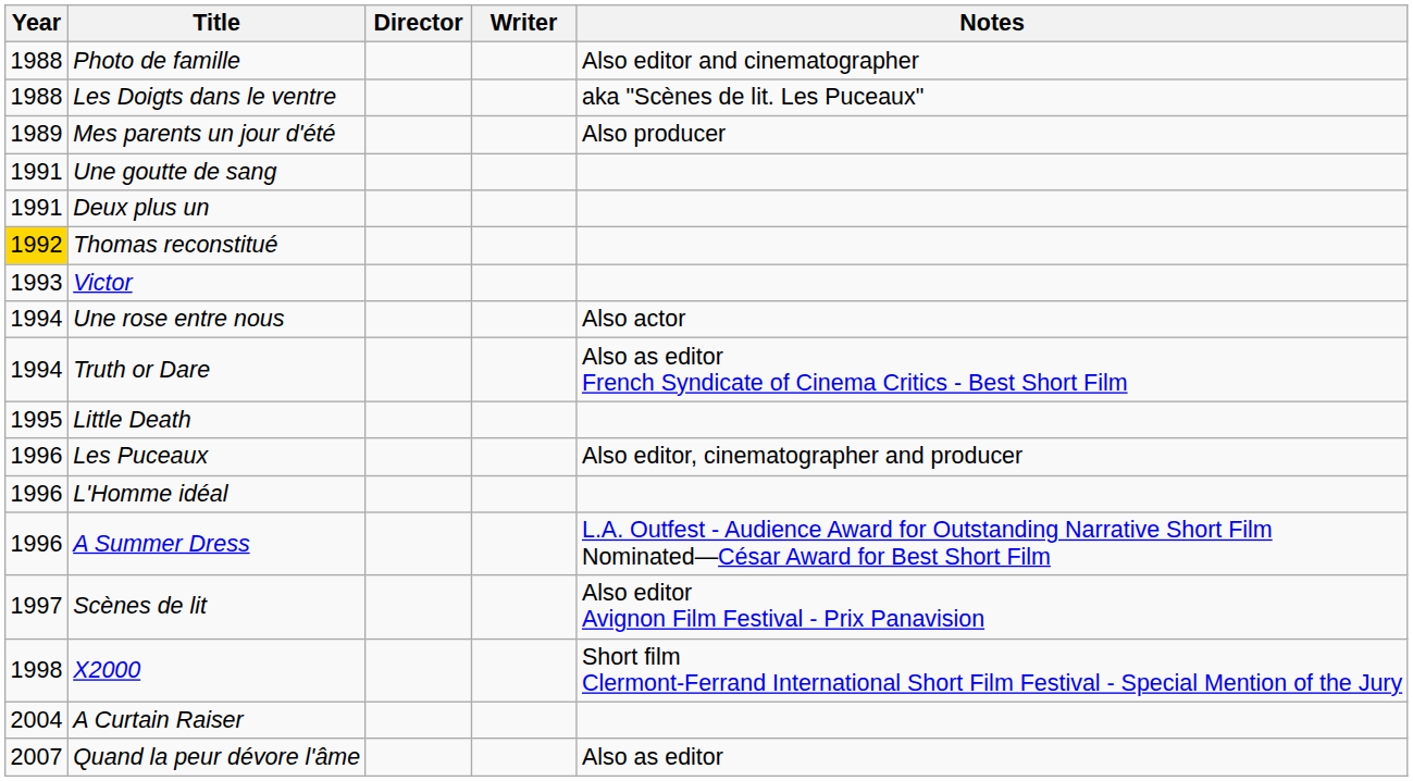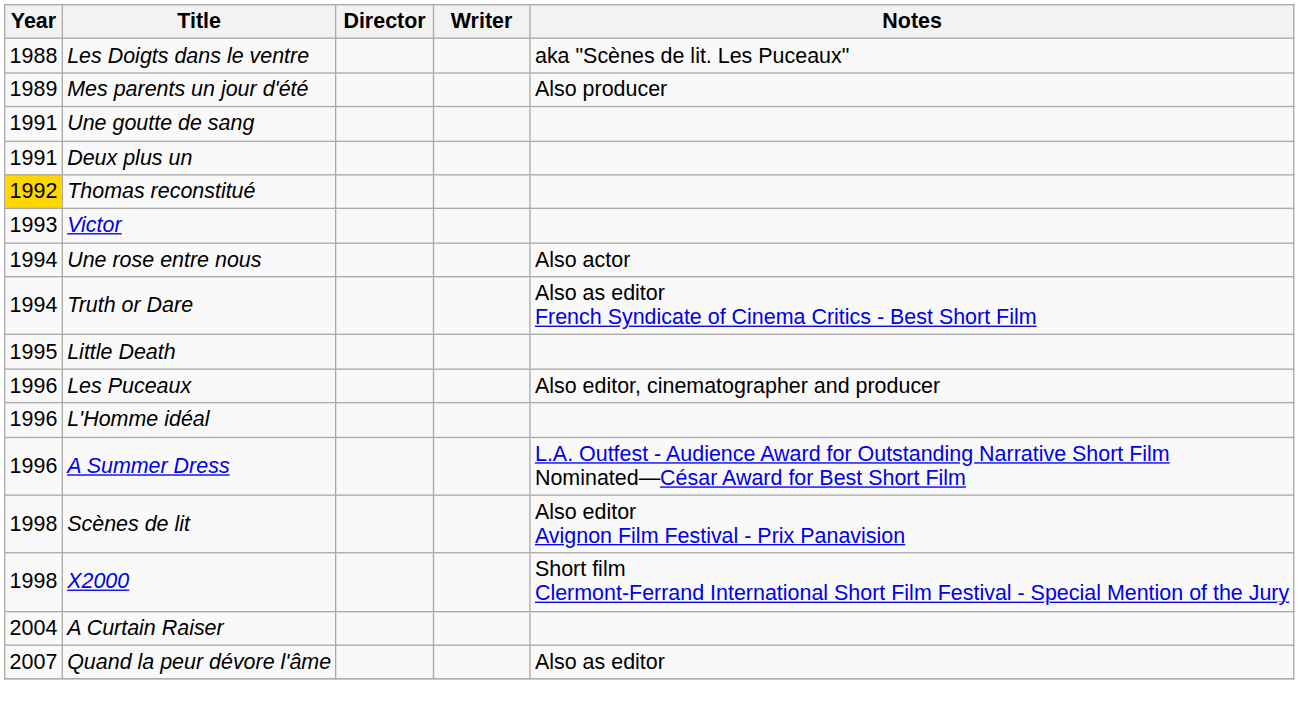- row: 1988 | Photo de famille | Also editor and cinematographer
Scènes de lit | Year: 1997 -> 1998
